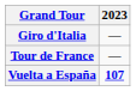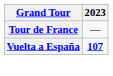- row: Giro d'Italia | —
